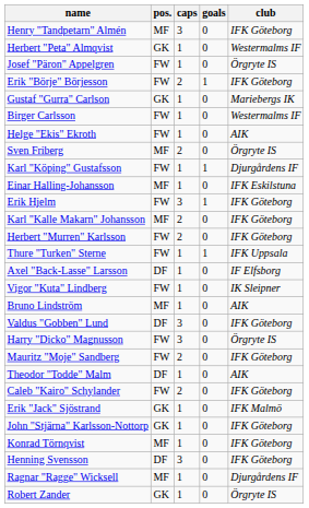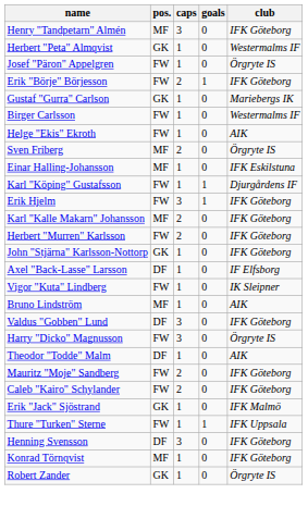rows swapped: Karl "Köping" Gustafsson <-> Einar Halling-Johansson
rows swapped: John "Stjärna" Karlsson-Nottorp <-> Thure "Turken" Sterne
rows swapped: Theodor "Todde" Malm <-> Mauritz "Moje" Sandberg
rows swapped: Henning Svensson <-> Konrad Törnqvist
- row: Ragnar "Ragge" Wicksell | MF | 1 | 0 | Djurgårdens IF
